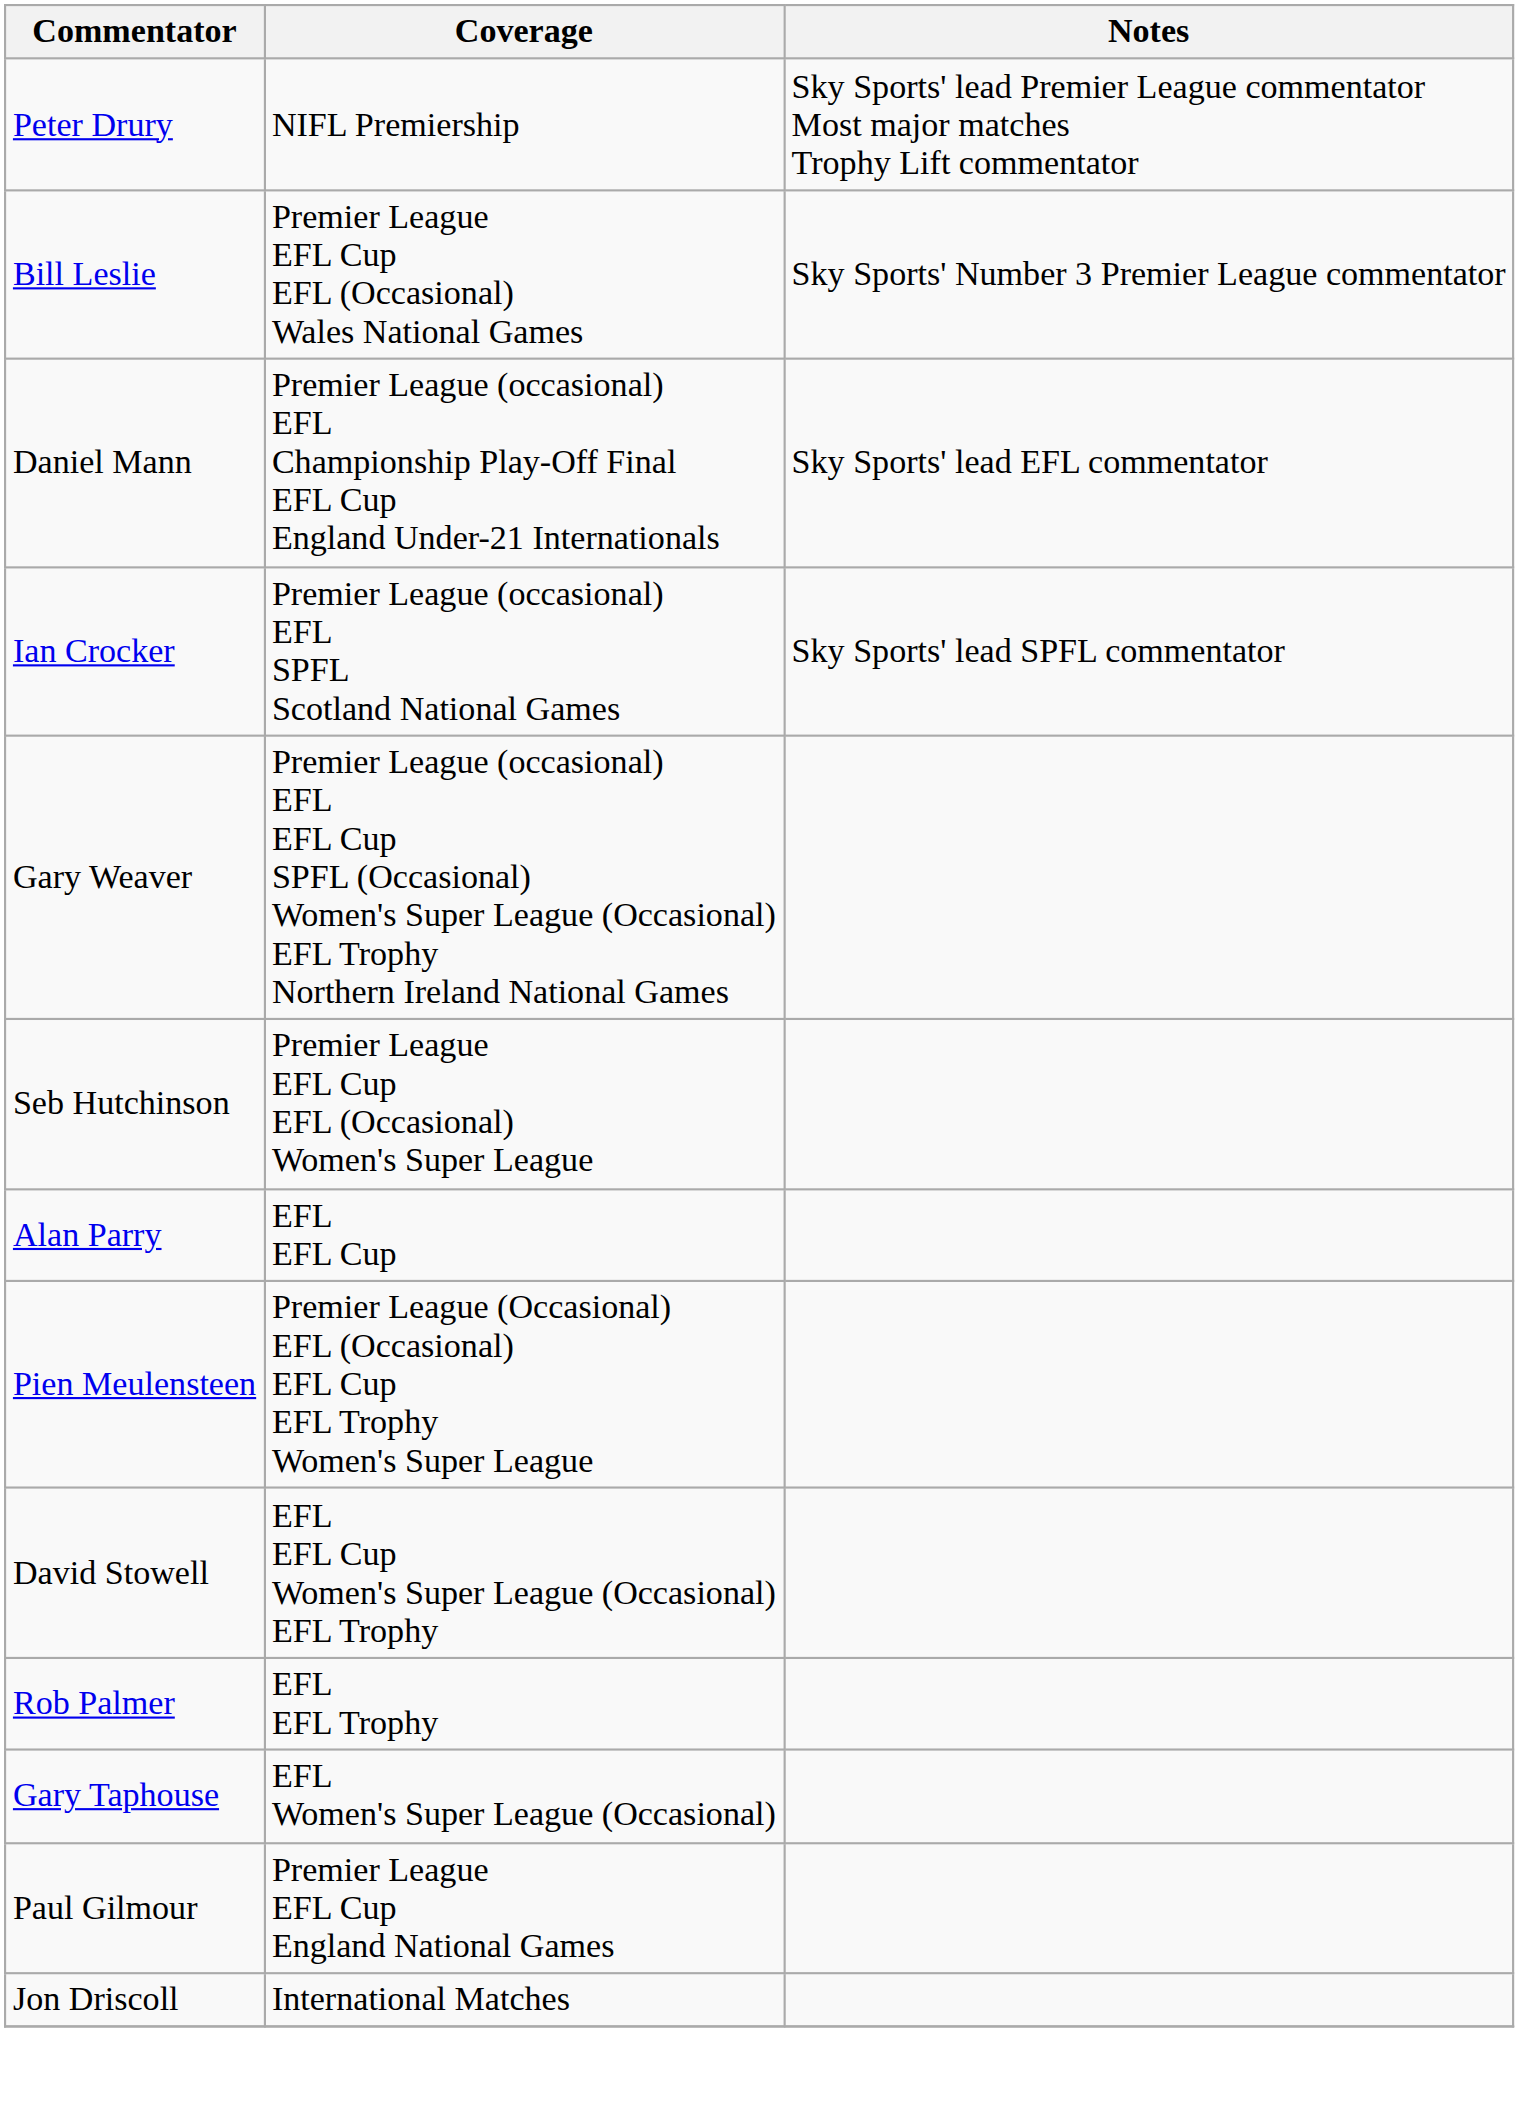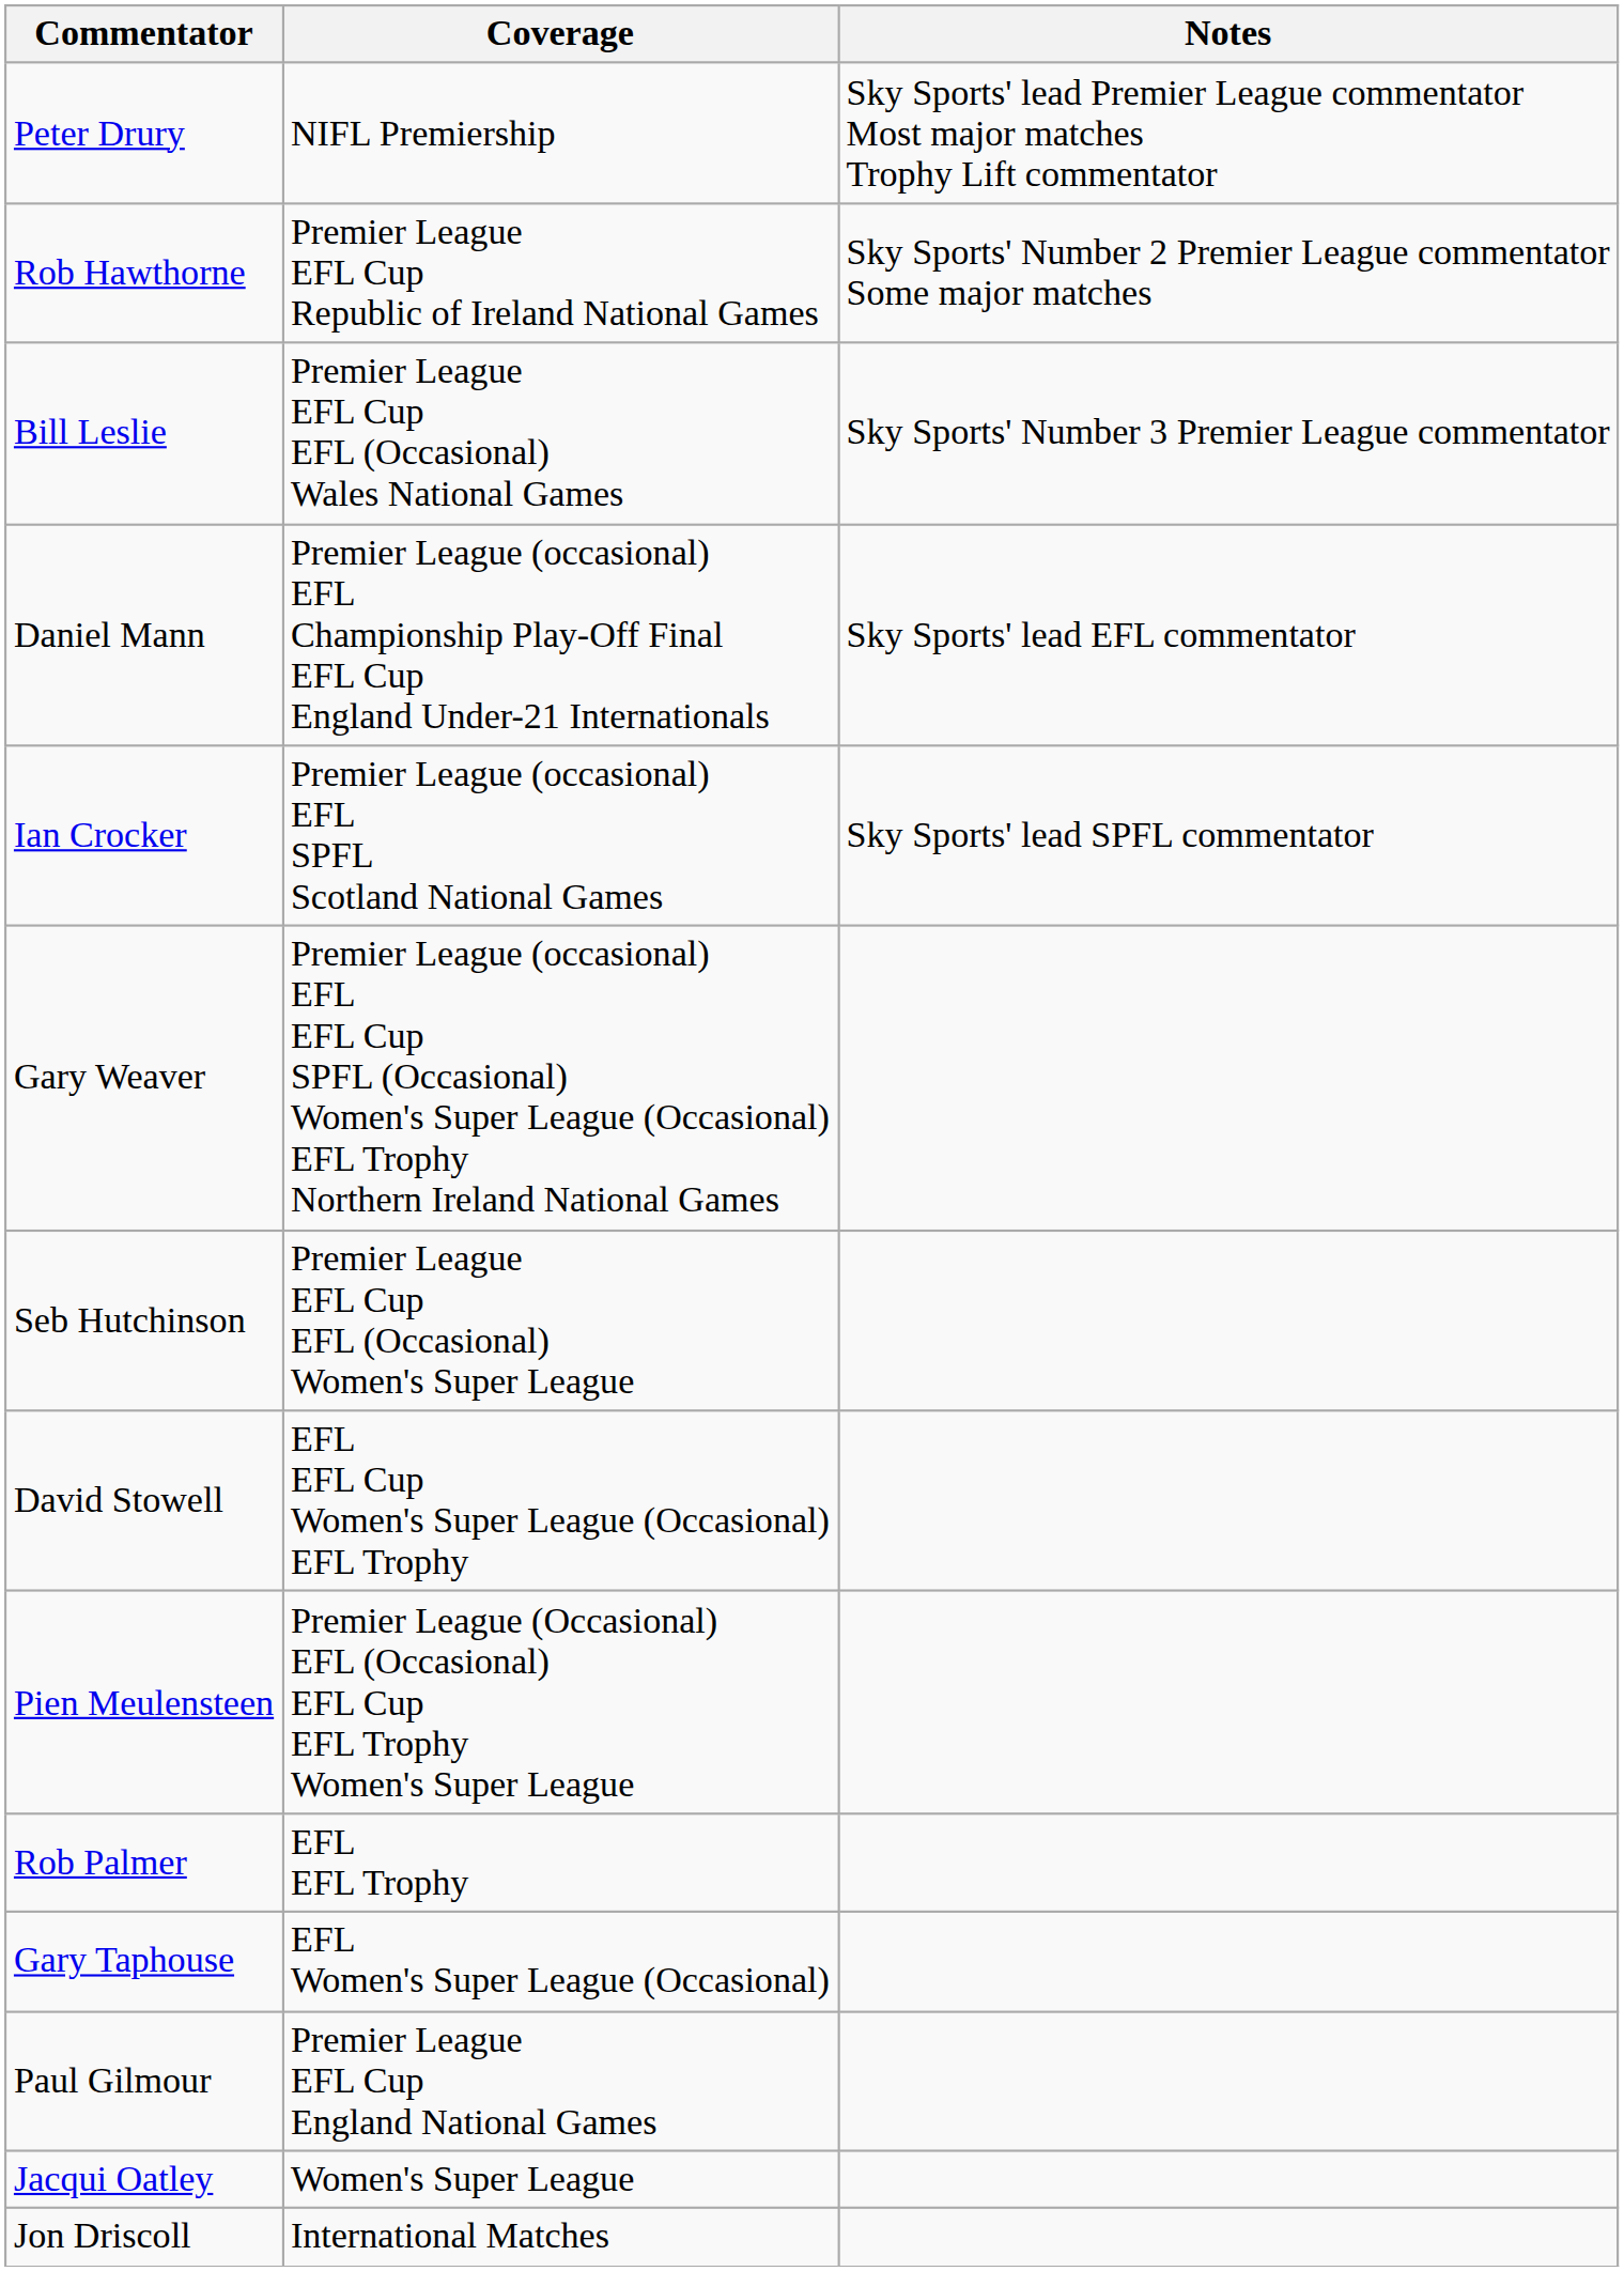+ row: Rob Hawthorne | Premier League EFL Cup Republic of Ireland National Games | Sky Sports' Number 2 Premier League commentator Some major matches
- row: Alan Parry | EFL EFL Cup
rows swapped: Pien Meulensteen <-> David Stowell
+ row: Jacqui Oatley | Women's Super League
